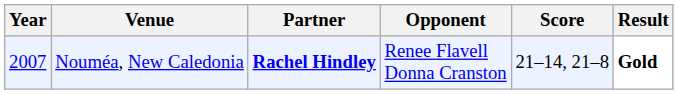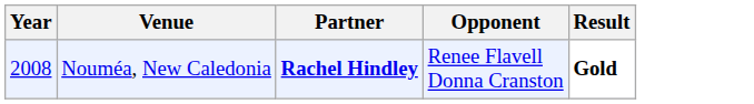- column: Score | 21–14, 21–8
Nouméa, New Caledonia | Year: 2007 -> 2008
